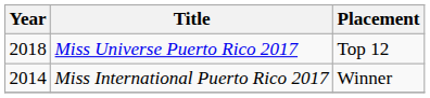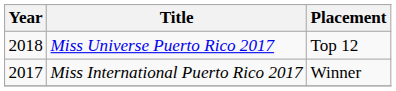Miss International Puerto Rico 2017 | Year: 2014 -> 2017
